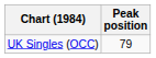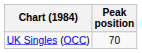UK Singles (OCC) | Peak position: 79 -> 70
